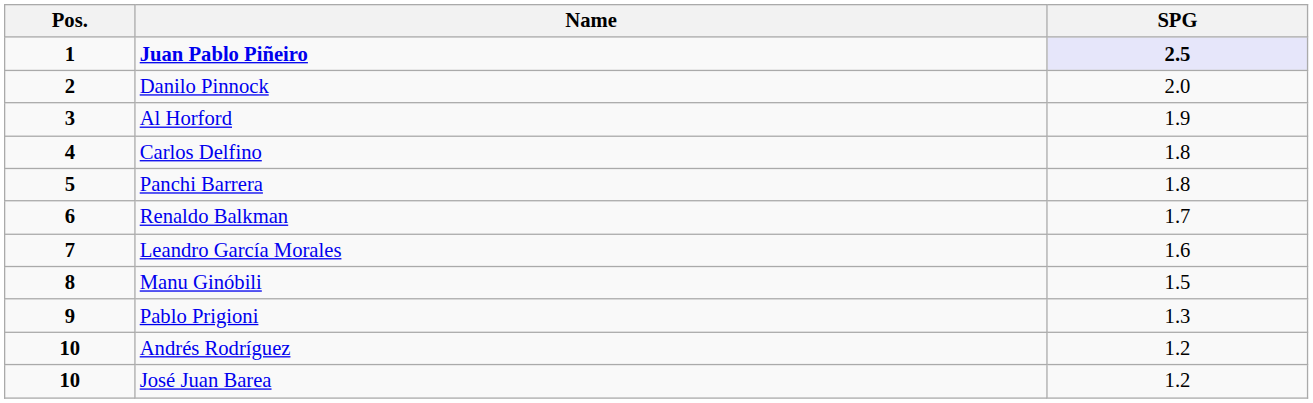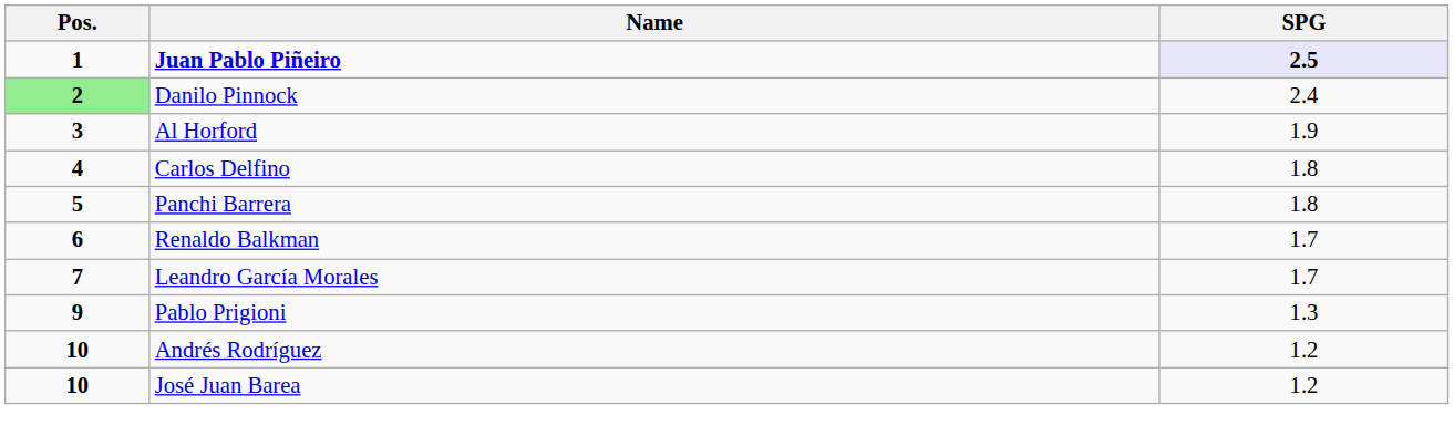Danilo Pinnock | Pos.: no background -> lightgreen background
Danilo Pinnock | SPG: 2.0 -> 2.4
Leandro García Morales | SPG: 1.6 -> 1.7
- row: 8 | Manu Ginóbili | 1.5
